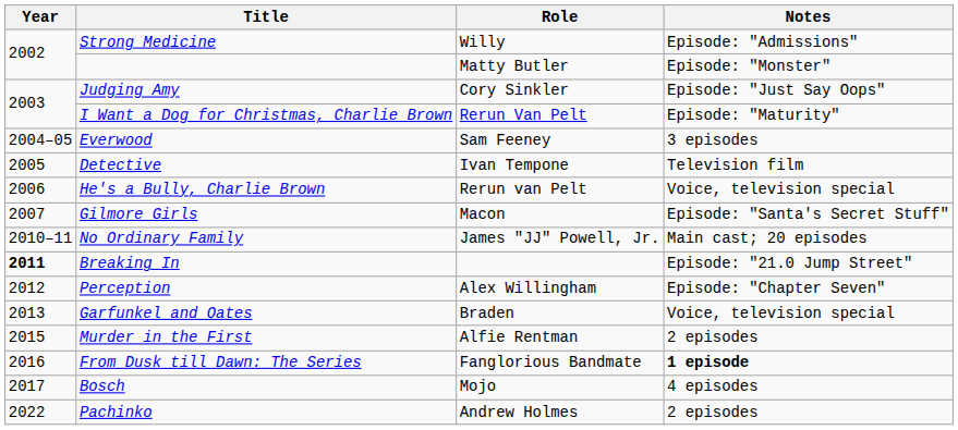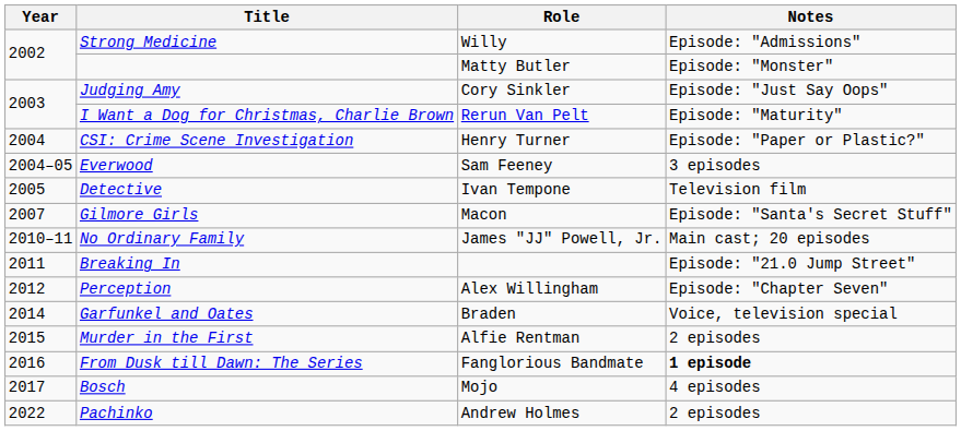+ row: 2004 | CSI: Crime Scene Investigation | Henry Turner | Episode: "Paper or Plastic?"
- row: 2006 | He's a Bully, Charlie Brown | Rerun van Pelt | Voice, television special
Breaking In | Year: bold -> normal
Garfunkel and Oates | Year: 2013 -> 2014
